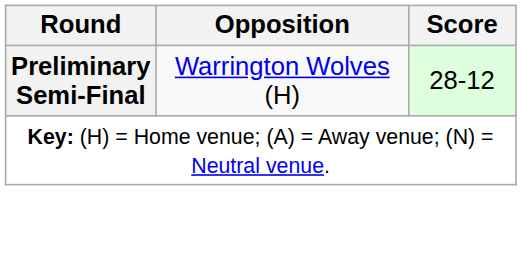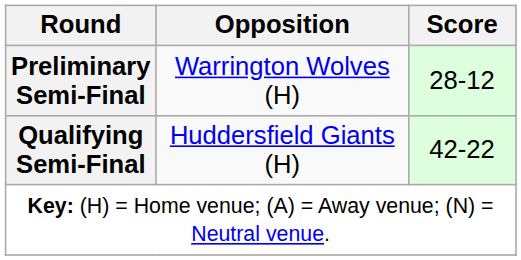+ row: Qualifying Semi-Final | Huddersfield Giants (H) | 42-22
